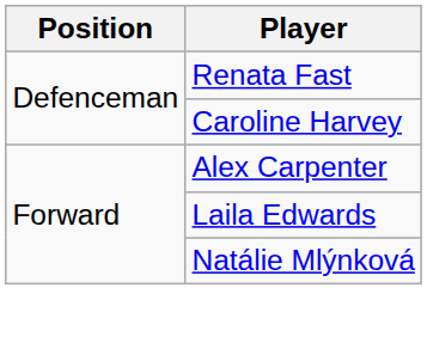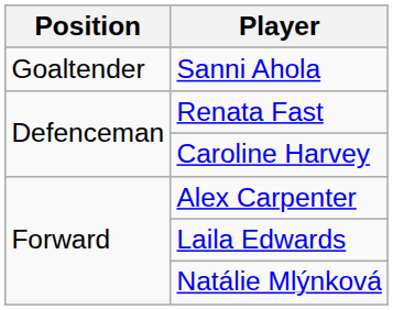+ row: Goaltender | Sanni Ahola
